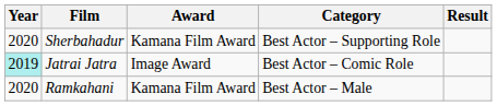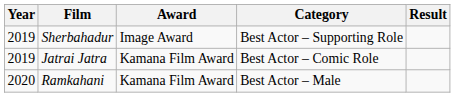Sherbahadur | Year: 2020 -> 2019
Sherbahadur | Award: Kamana Film Award -> Image Award
Jatrai Jatra | Year: paleturquoise background -> no background
Jatrai Jatra | Award: Image Award -> Kamana Film Award
